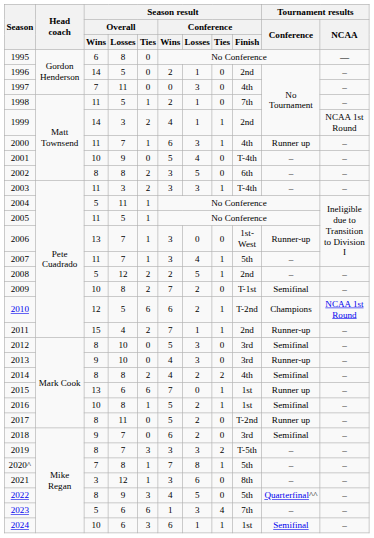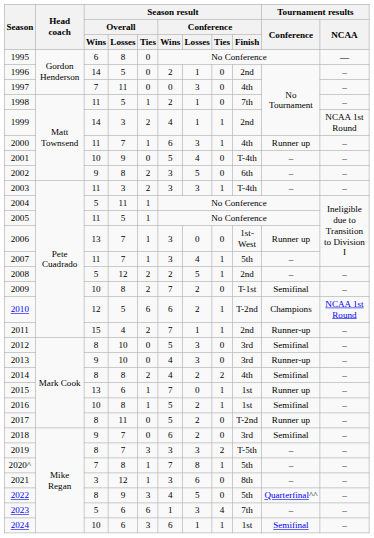2002 | Season result / Overall / Wins: 8 -> 9
2006 | Tournament results / Conference: Runner-up -> Runner up
2015 | Season result / Overall / Ties: 6 -> 1
